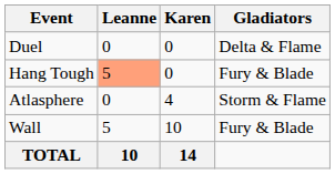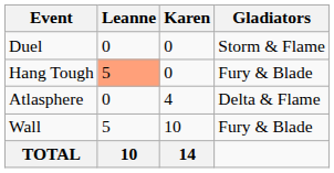Duel | Gladiators: Delta & Flame -> Storm & Flame
Atlasphere | Gladiators: Storm & Flame -> Delta & Flame
